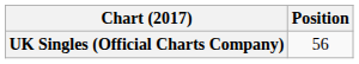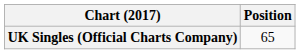UK Singles (Official Charts Company) | Position: 56 -> 65
